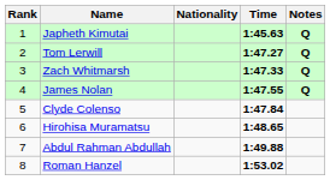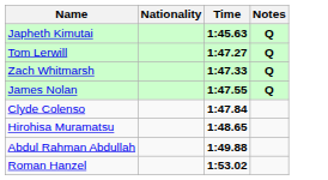- column: Rank | 1 | 2 | 3 | 4 | 5 | 6 | 7 | 8
